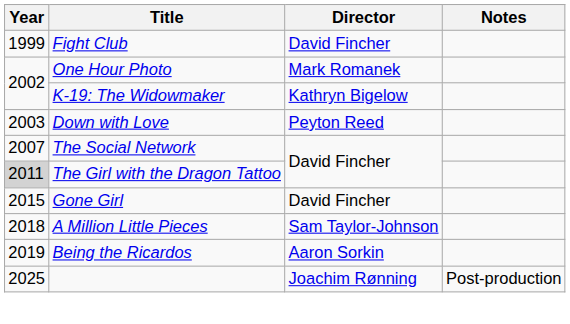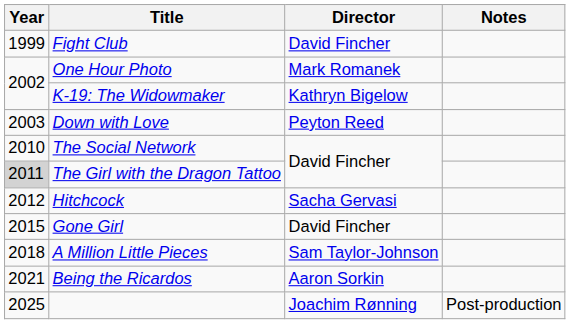The Social Network | Year: 2007 -> 2010
+ row: 2012 | Hitchcock | Sacha Gervasi
Being the Ricardos | Year: 2019 -> 2021
